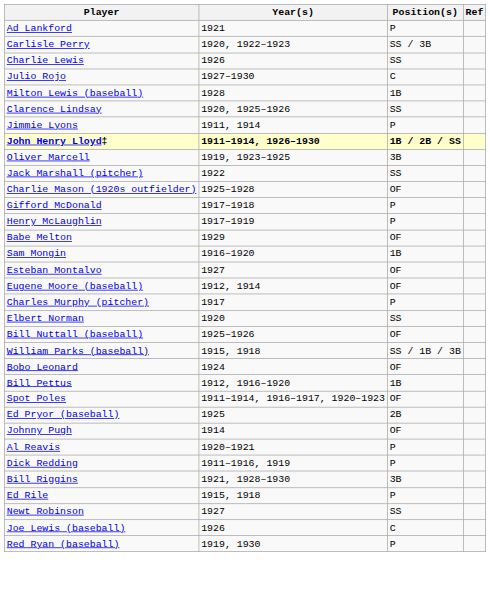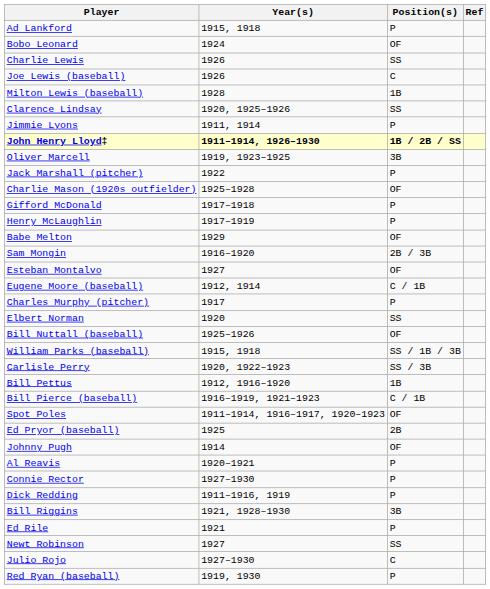Ad Lankford | Year(s): 1921 -> 1915, 1918
rows swapped: Bobo Leonard <-> Carlisle Perry
rows swapped: Joe Lewis (baseball) <-> Julio Rojo
Jack Marshall (pitcher) | Position(s): SS -> P
Sam Mongin | Position(s): 1B -> 2B / 3B
Eugene Moore (baseball) | Position(s): OF -> C / 1B
+ row: Bill Pierce (baseball) | 1916–1919, 1921–1923 | C / 1B
+ row: Connie Rector | 1927–1930 | P
Ed Rile | Year(s): 1915, 1918 -> 1921
